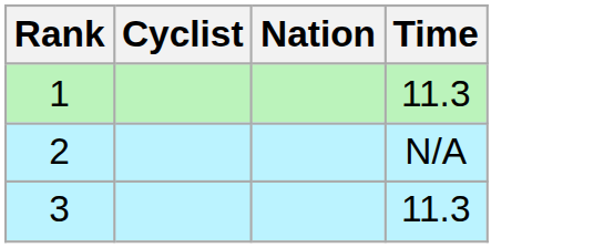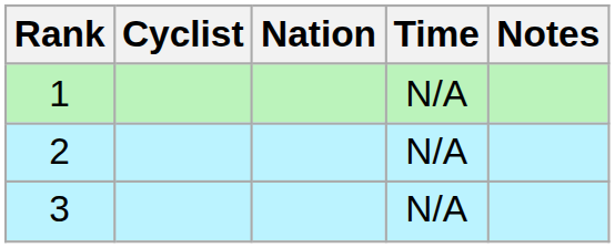+ column: Notes
1 | Time: 11.3 -> N/A
3 | Time: 11.3 -> N/A
